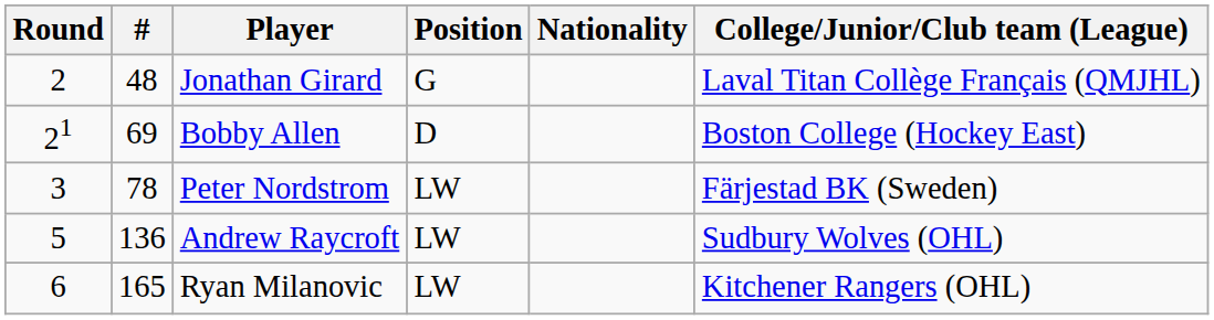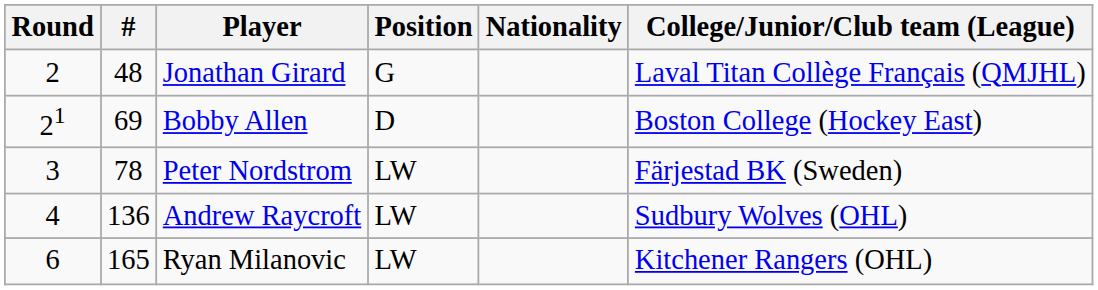Andrew Raycroft | Round: 5 -> 4
